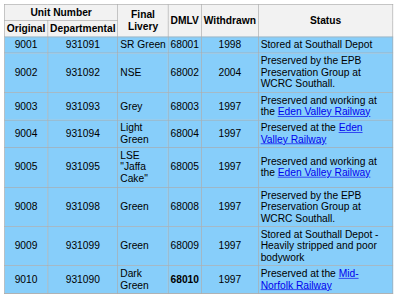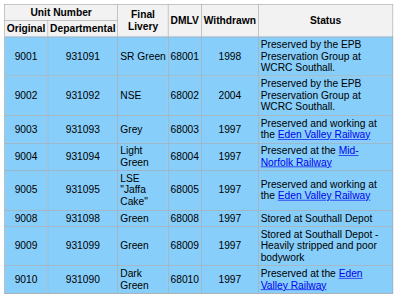9001 | Status: Stored at Southall Depot -> Preserved by the EPB Preservation Group at WCRC Southall.
9004 | Status: Preserved at the Eden Valley Railway -> Preserved at the Mid-Norfolk Railway
9008 | Status: Preserved by the EPB Preservation Group at WCRC Southall. -> Stored at Southall Depot
9010 | DMLV: bold -> normal
9010 | Status: Preserved at the Mid-Norfolk Railway -> Preserved at the Eden Valley Railway
